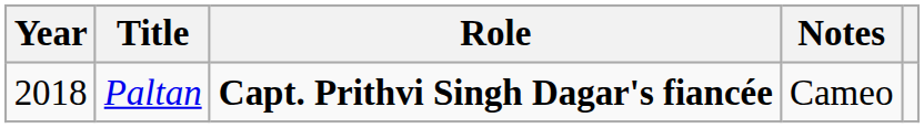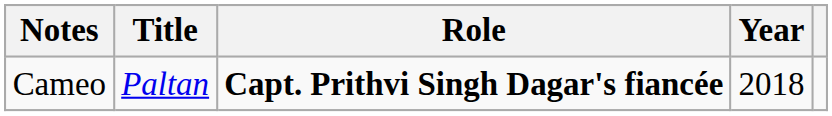columns swapped: Year <-> Notes
